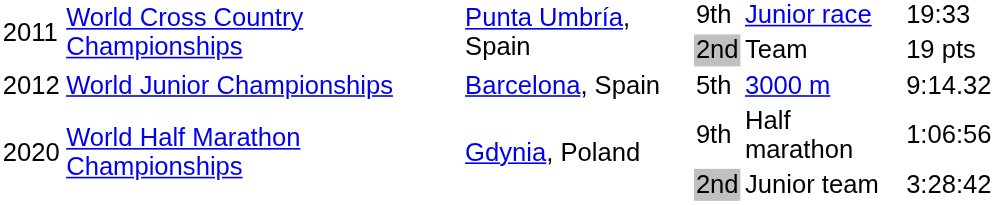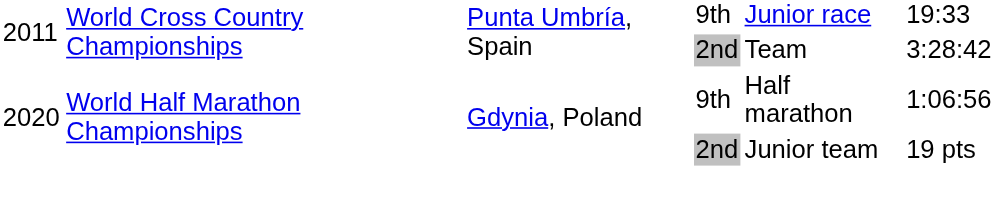2011 / 2nd | column 6: 19 pts -> 3:28:42
- row: 2012 | World Junior Championships | Barcelona, Spain | 5th | 3000 m | 9:14.32
2020 / 2nd | column 6: 3:28:42 -> 19 pts
